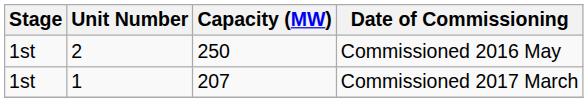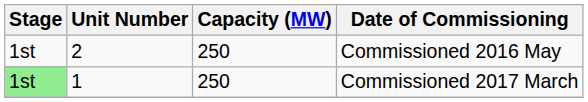Commissioned 2017 March | Stage: no background -> lightgreen background
Commissioned 2017 March | Capacity (MW): 207 -> 250
